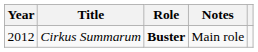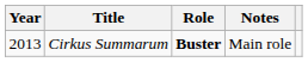Cirkus Summarum | Year: 2012 -> 2013
